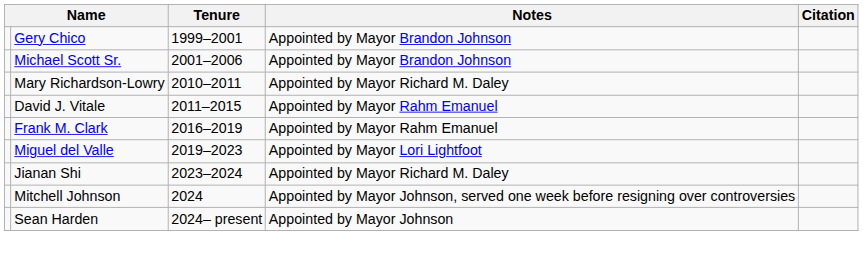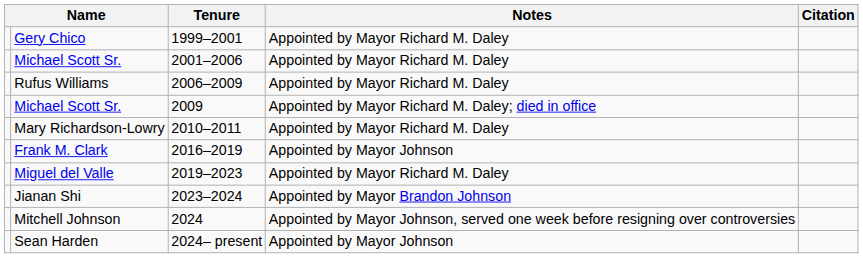Gery Chico | Notes: Appointed by Mayor Brandon Johnson -> Appointed by Mayor Richard M. Daley
Michael Scott Sr. / 2001–2006 | Notes: Appointed by Mayor Brandon Johnson -> Appointed by Mayor Richard M. Daley
+ row: Rufus Williams | 2006–2009 | Appointed by Mayor Richard M. Daley
+ row: Michael Scott Sr. | 2009 | Appointed by Mayor Richard M. Daley; died in office
- row: David J. Vitale | 2011–2015 | Appointed by Mayor Rahm Emanuel
Frank M. Clark | Notes: Appointed by Mayor Rahm Emanuel -> Appointed by Mayor Johnson
Miguel del Valle | Notes: Appointed by Mayor Lori Lightfoot -> Appointed by Mayor Richard M. Daley
Jianan Shi | Notes: Appointed by Mayor Richard M. Daley -> Appointed by Mayor Brandon Johnson
